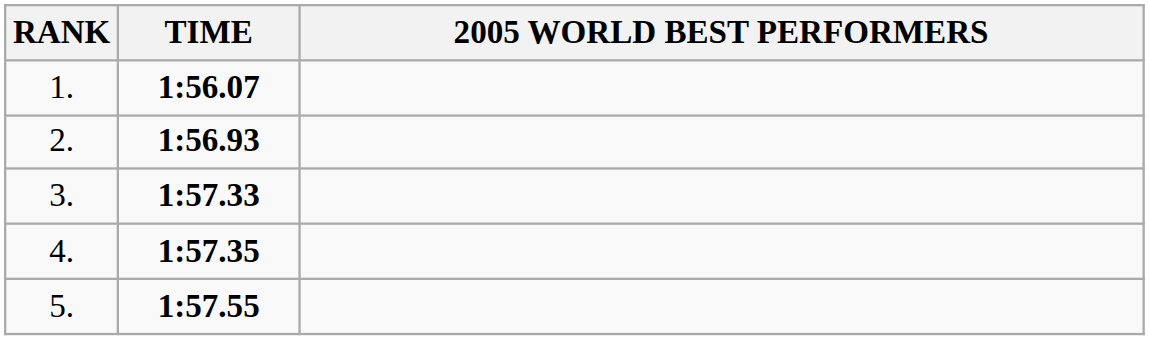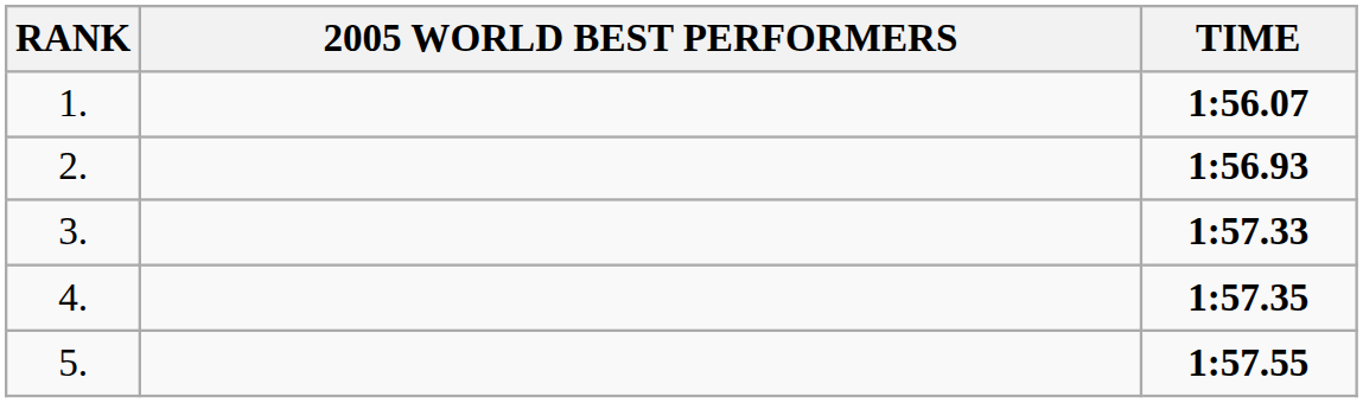columns swapped: 2005 WORLD BEST PERFORMERS <-> TIME
